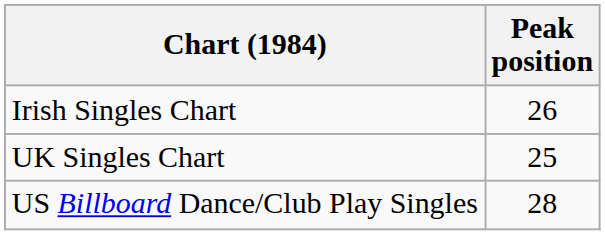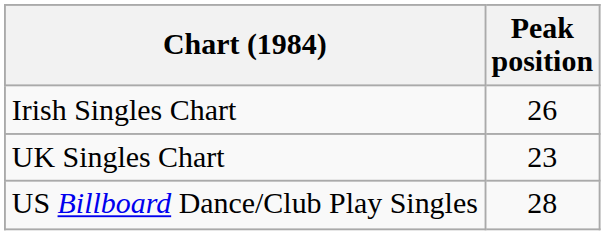UK Singles Chart | Peak position: 25 -> 23
